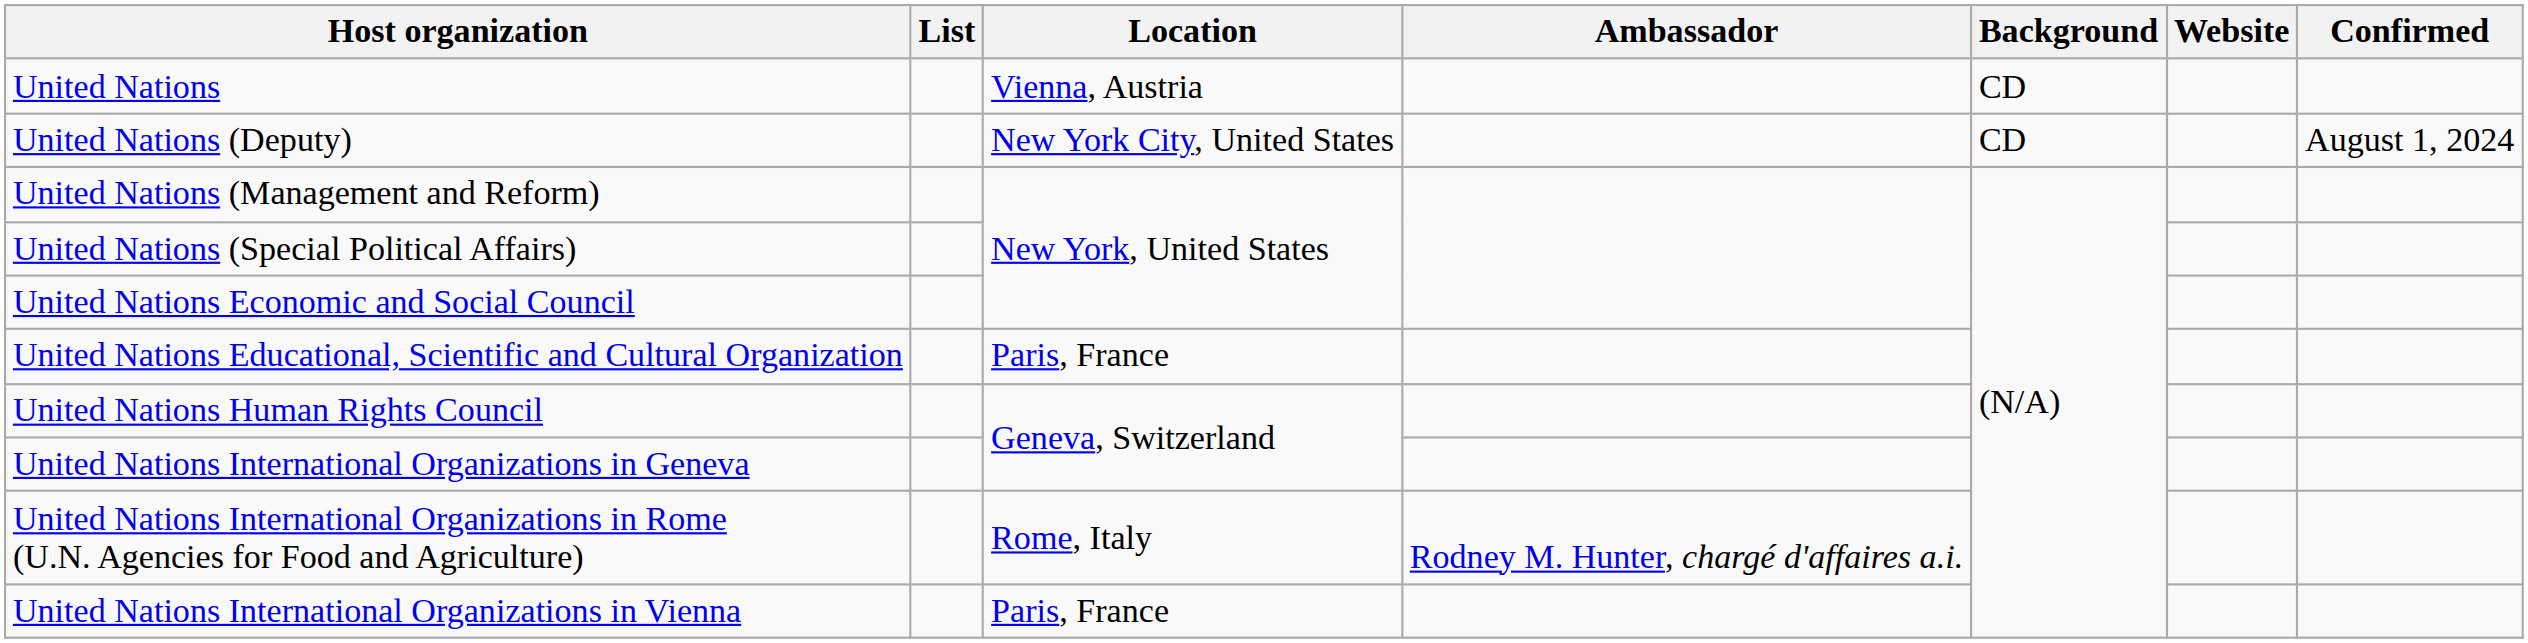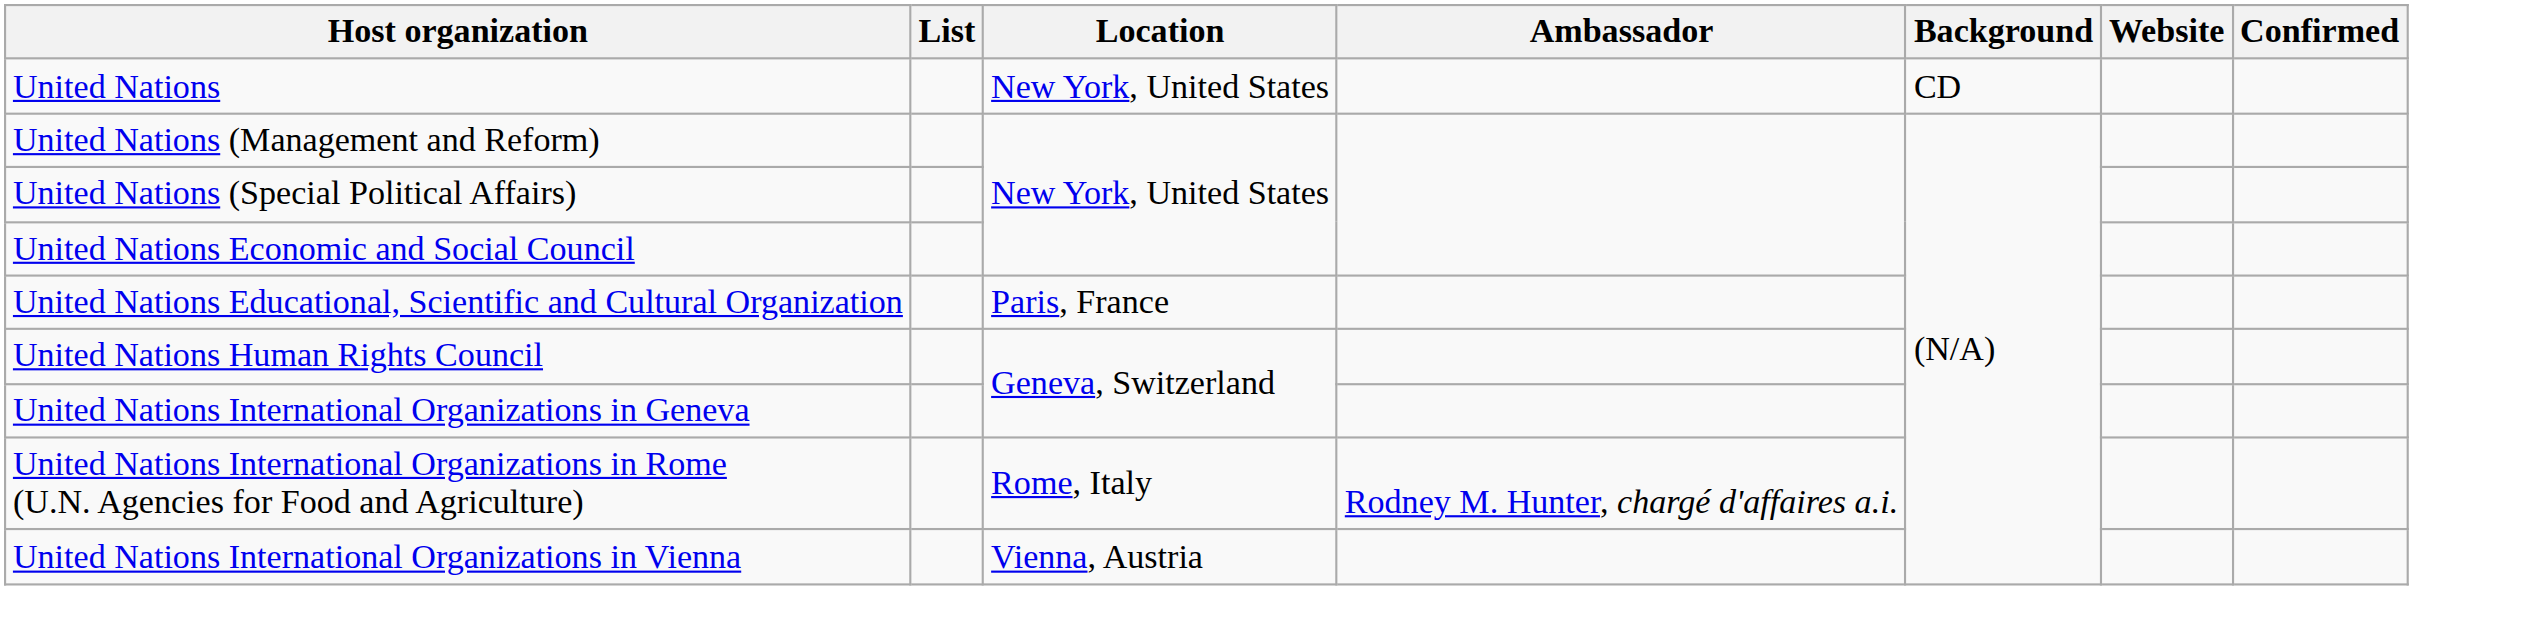United Nations | Location: Vienna, Austria -> New York, United States
- row: United Nations (Deputy) | New York City, United States | CD | August 1, 2024
United Nations International Organizations in Vienna | Location: Paris, France -> Vienna, Austria
